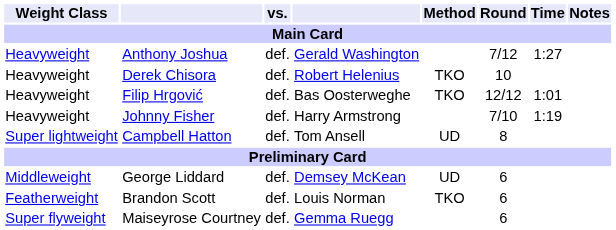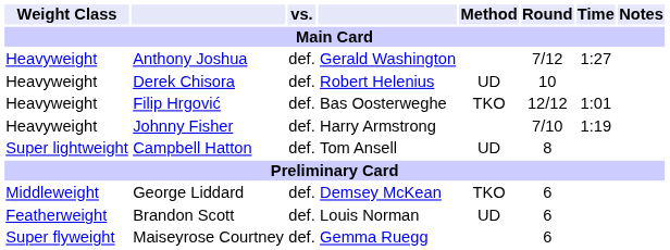Derek Chisora | Method: TKO -> UD
George Liddard | Method: UD -> TKO
Brandon Scott | Method: TKO -> UD
